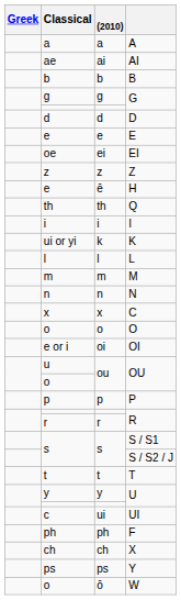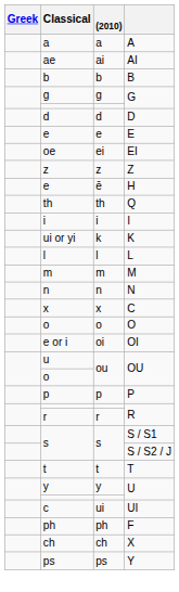- row: o | ō | W
